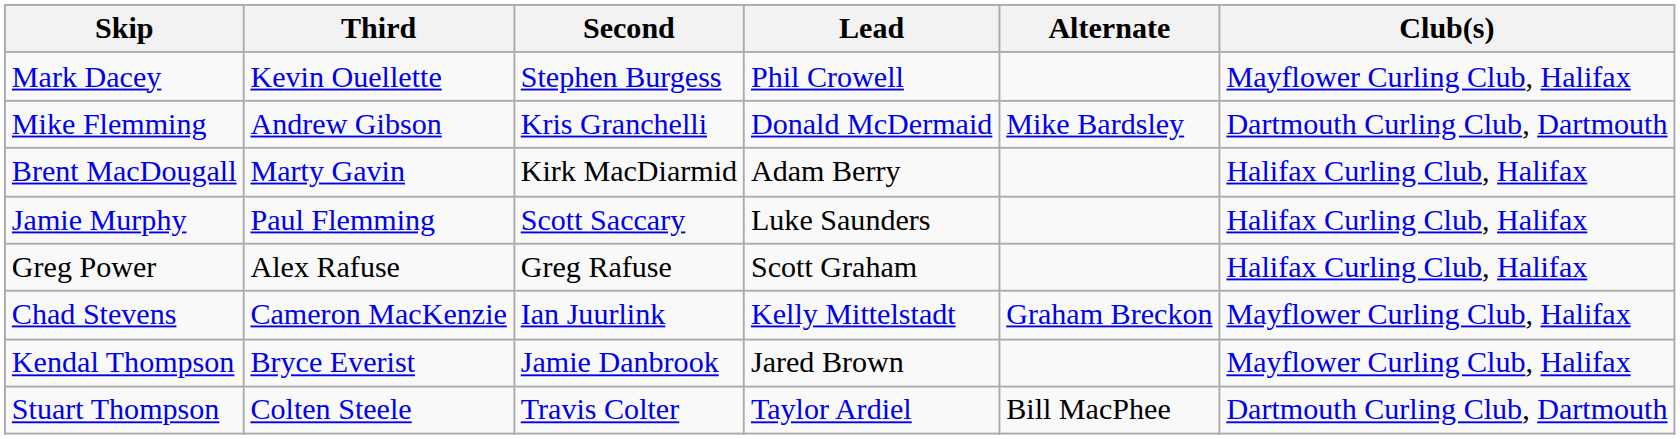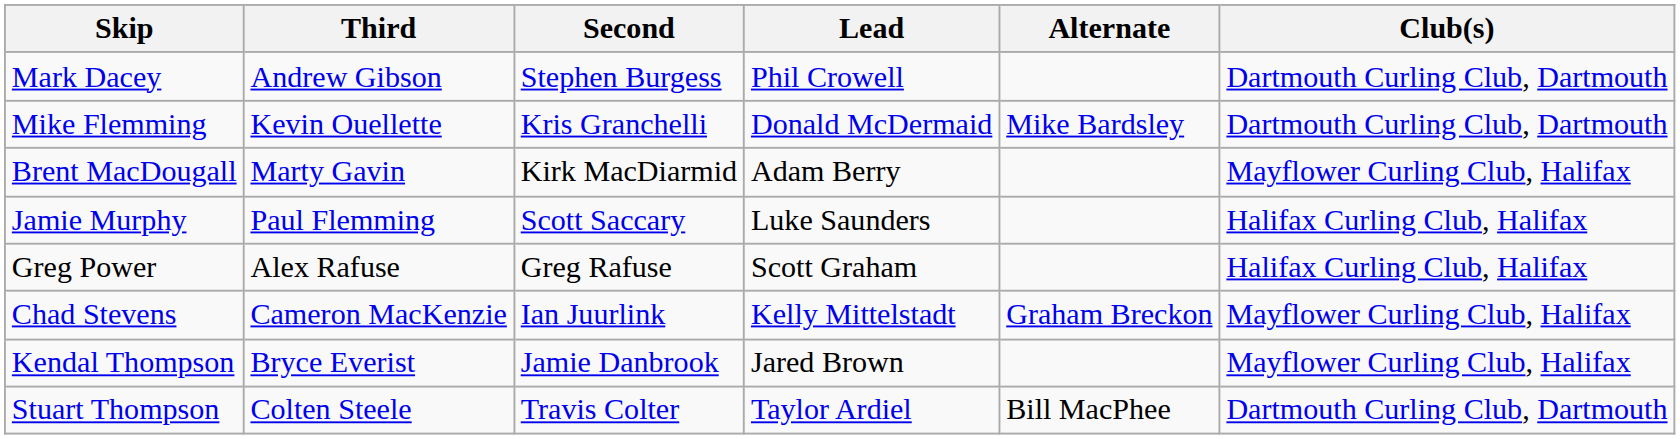Mark Dacey | Third: Kevin Ouellette -> Andrew Gibson
Mark Dacey | Club(s): Mayflower Curling Club, Halifax -> Dartmouth Curling Club, Dartmouth
Mike Flemming | Third: Andrew Gibson -> Kevin Ouellette
Brent MacDougall | Club(s): Halifax Curling Club, Halifax -> Mayflower Curling Club, Halifax
